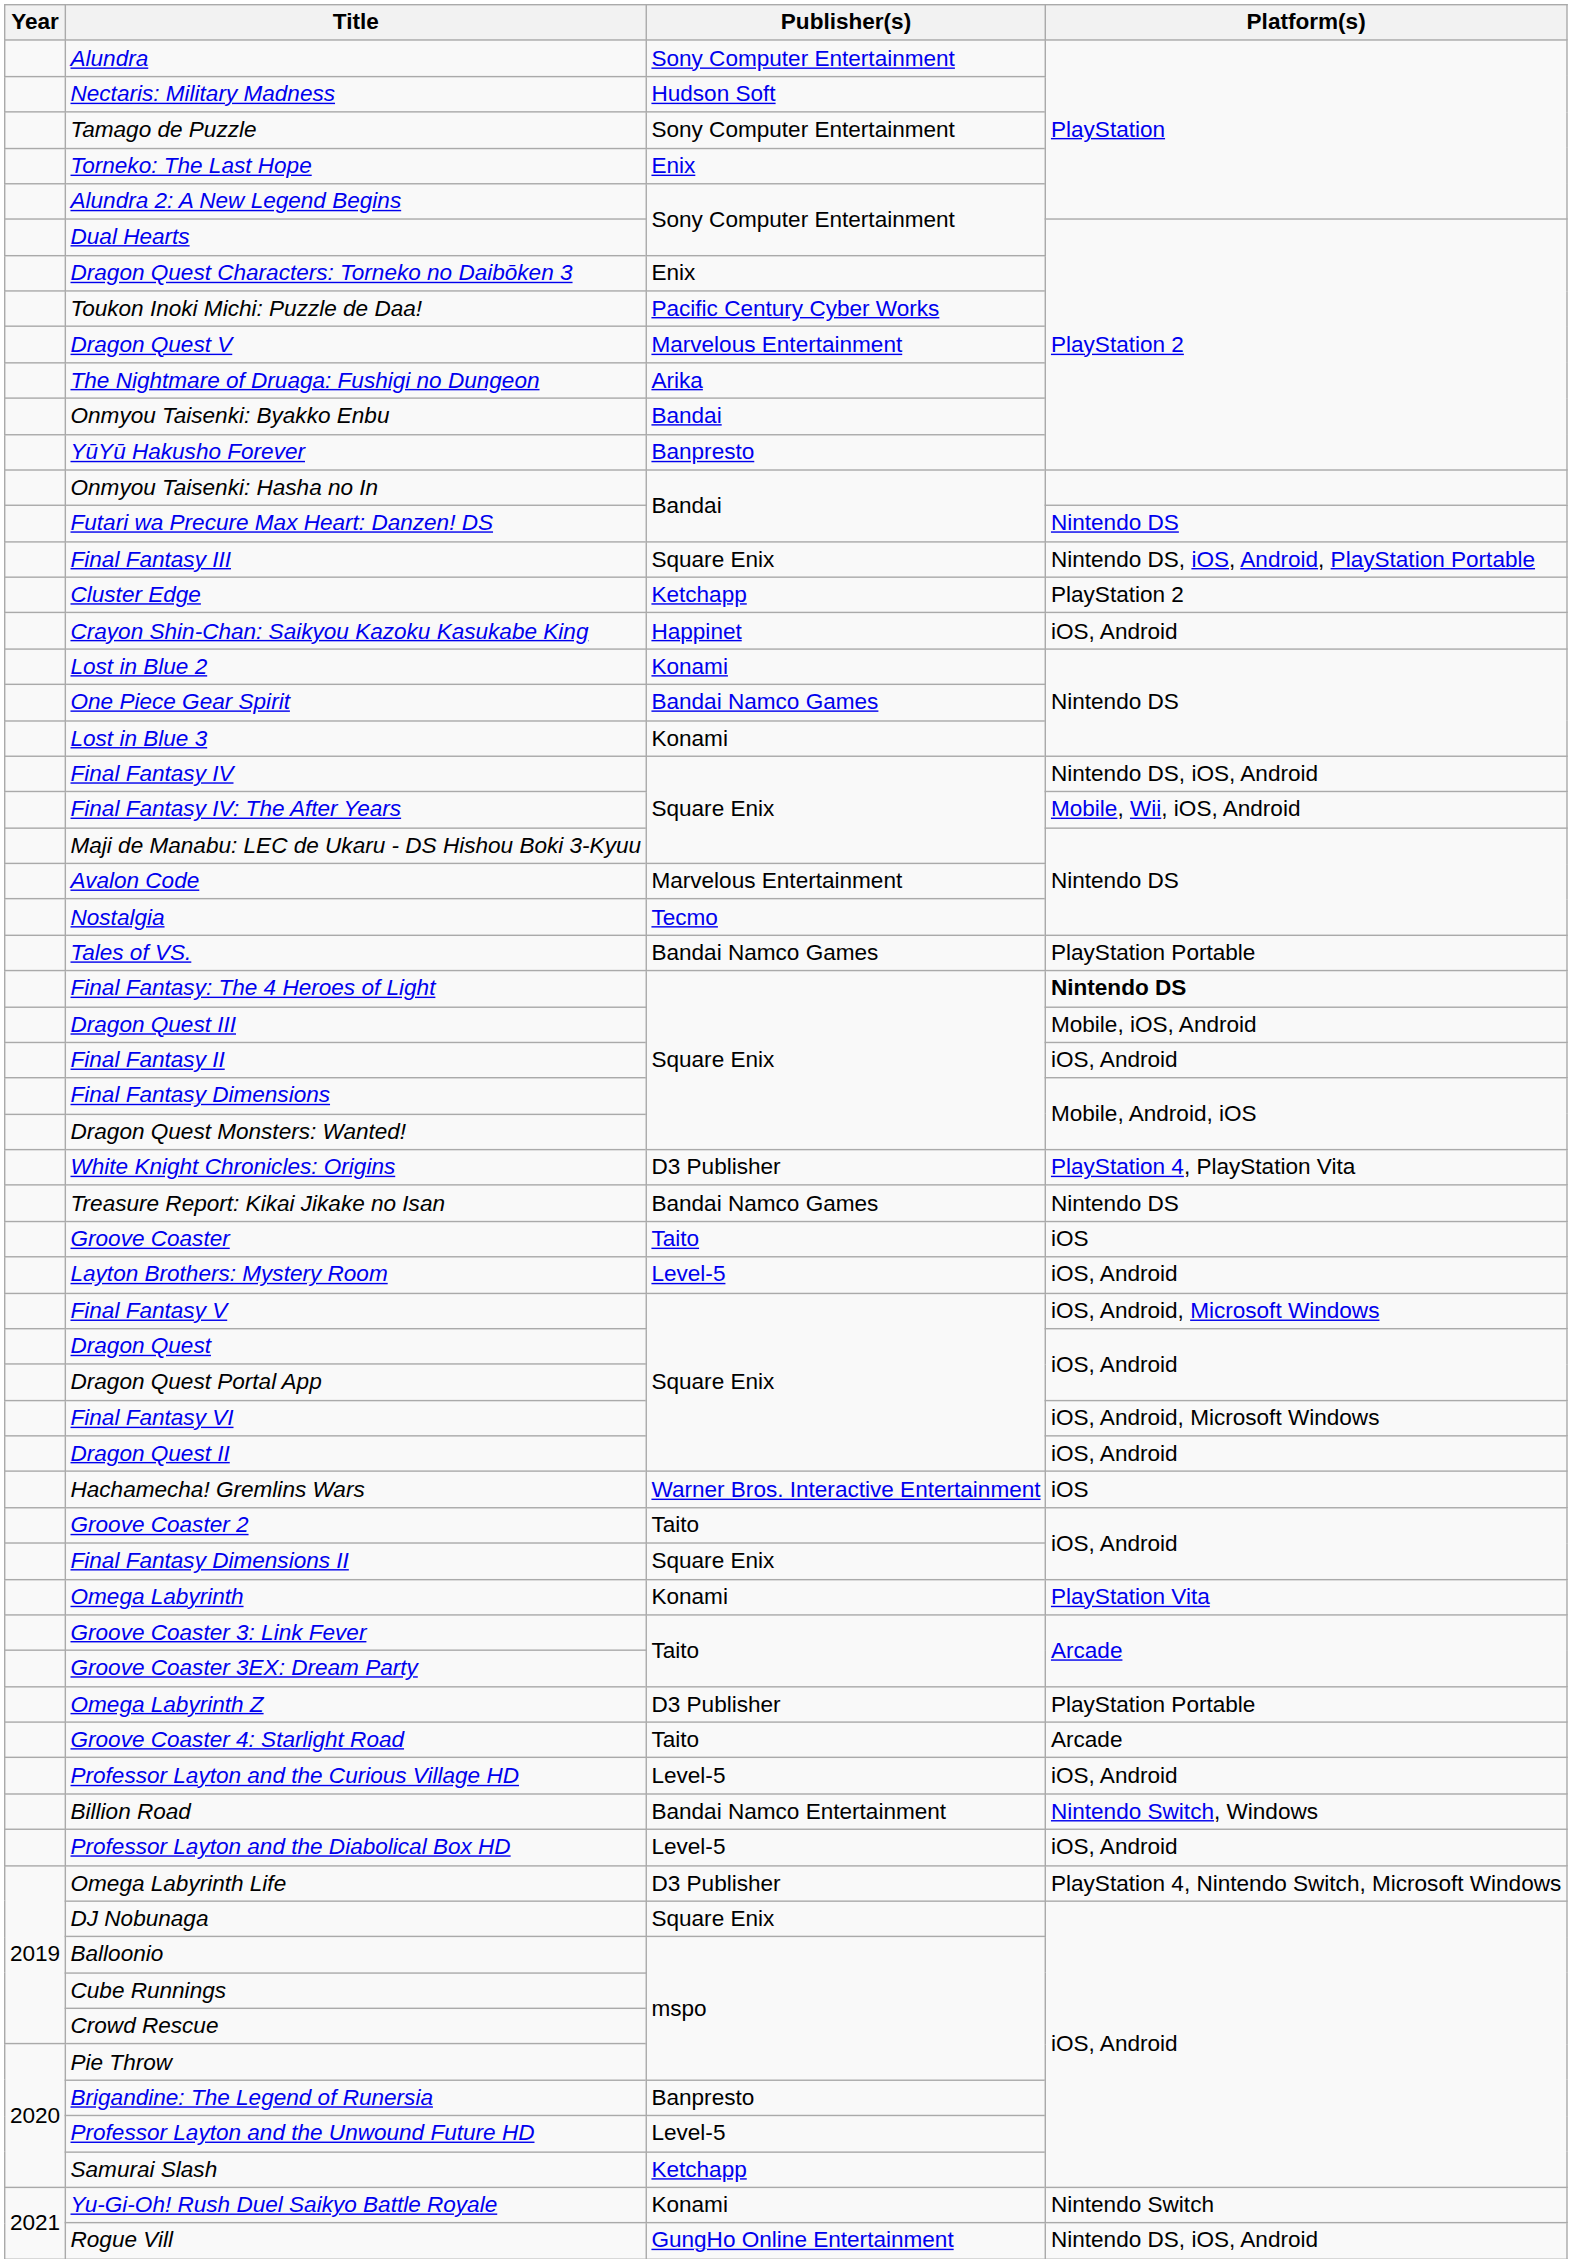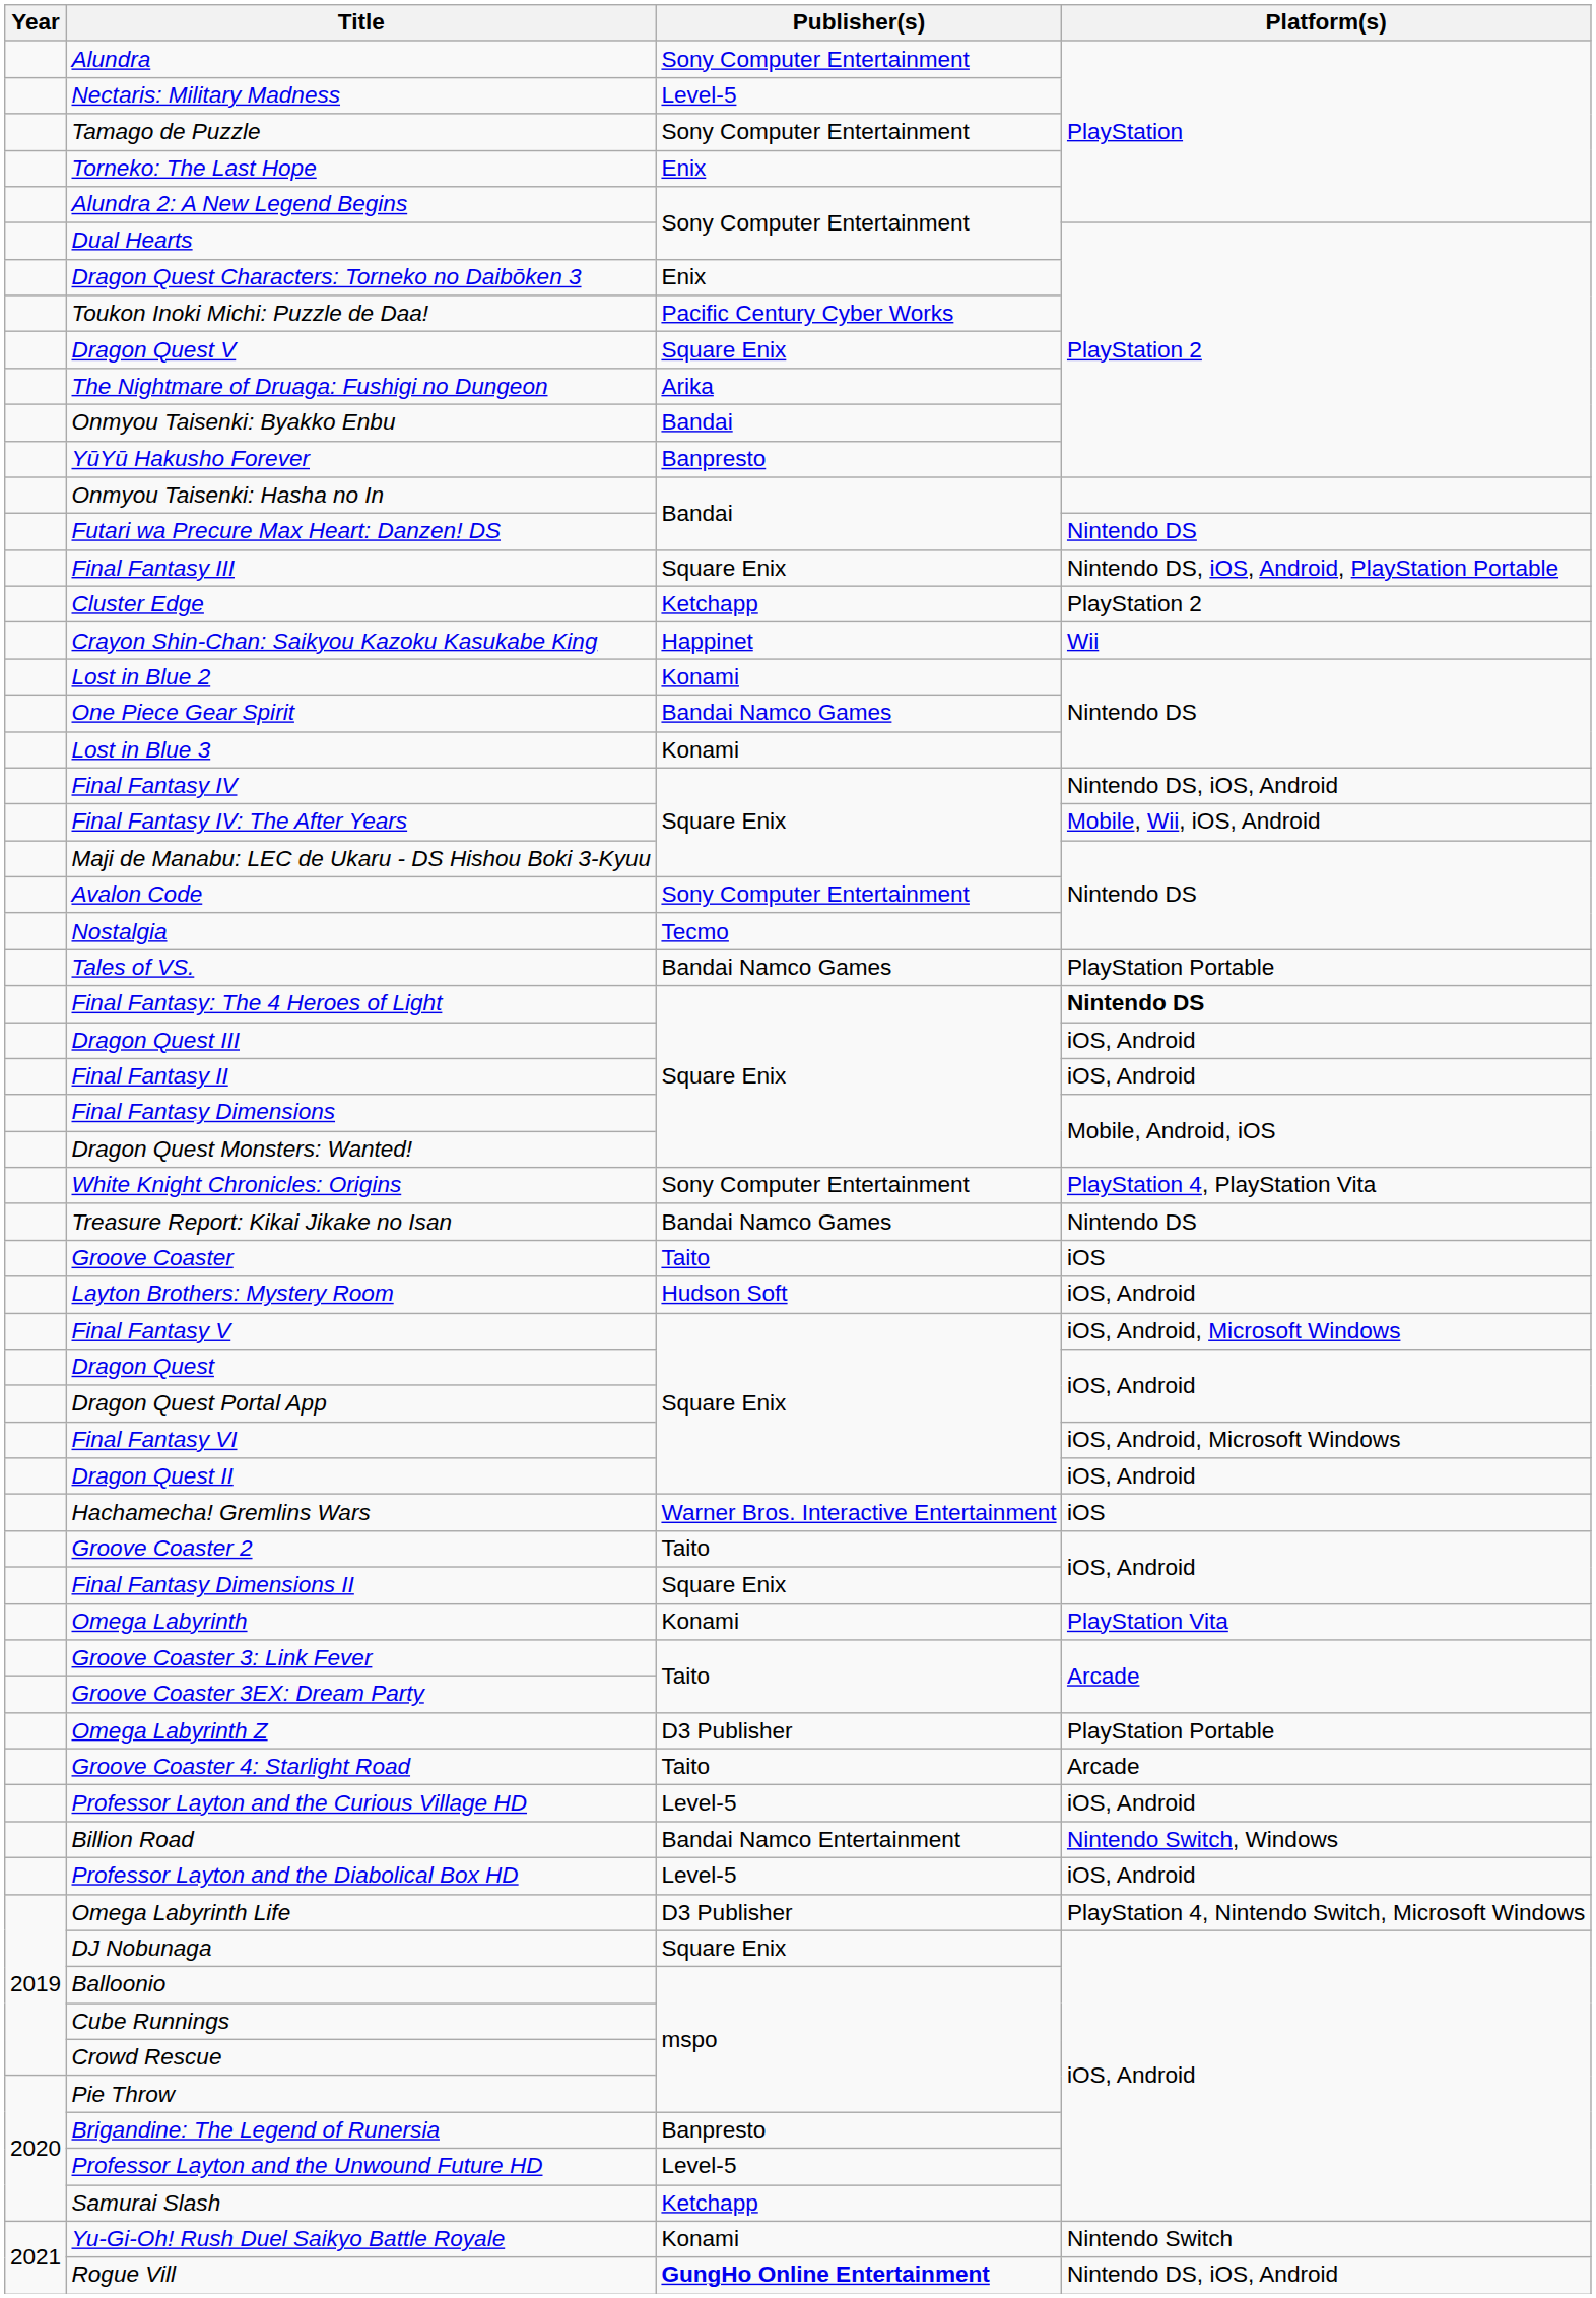Nectaris: Military Madness | Publisher(s): Hudson Soft -> Level-5
Dragon Quest V | Publisher(s): Marvelous Entertainment -> Square Enix
Crayon Shin-Chan: Saikyou Kazoku Kasukabe King | Platform(s): iOS, Android -> Wii
Avalon Code | Publisher(s): Marvelous Entertainment -> Sony Computer Entertainment
Dragon Quest III | Platform(s): Mobile, iOS, Android -> iOS, Android
White Knight Chronicles: Origins | Publisher(s): D3 Publisher -> Sony Computer Entertainment
Layton Brothers: Mystery Room | Publisher(s): Level-5 -> Hudson Soft
Rogue Vill | Publisher(s): normal -> bold
